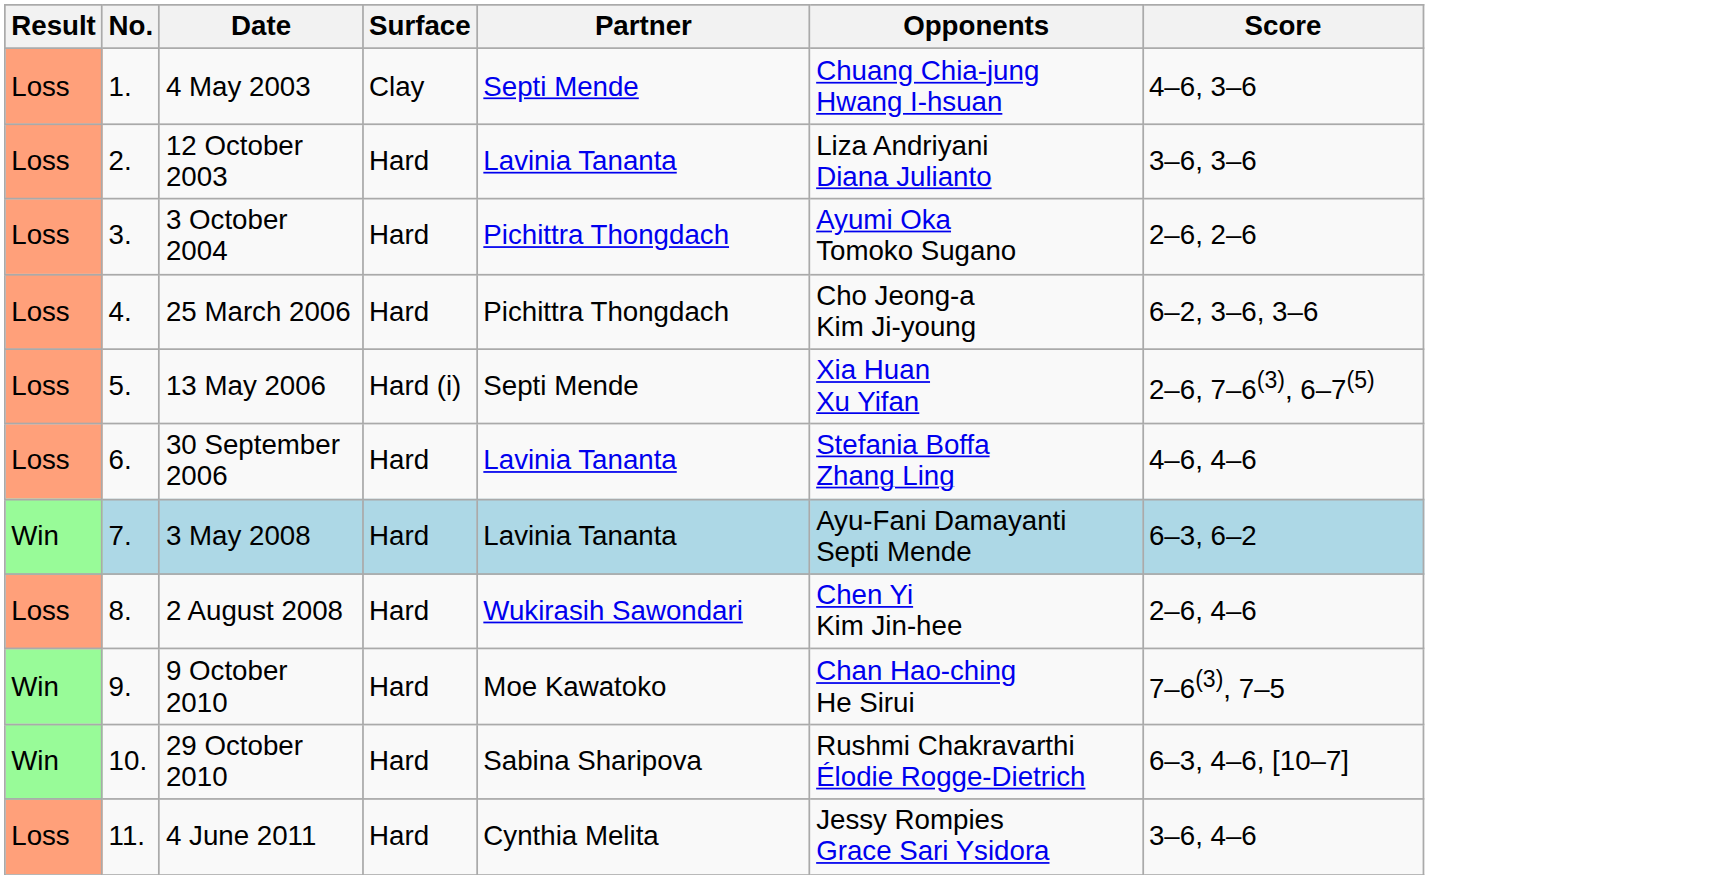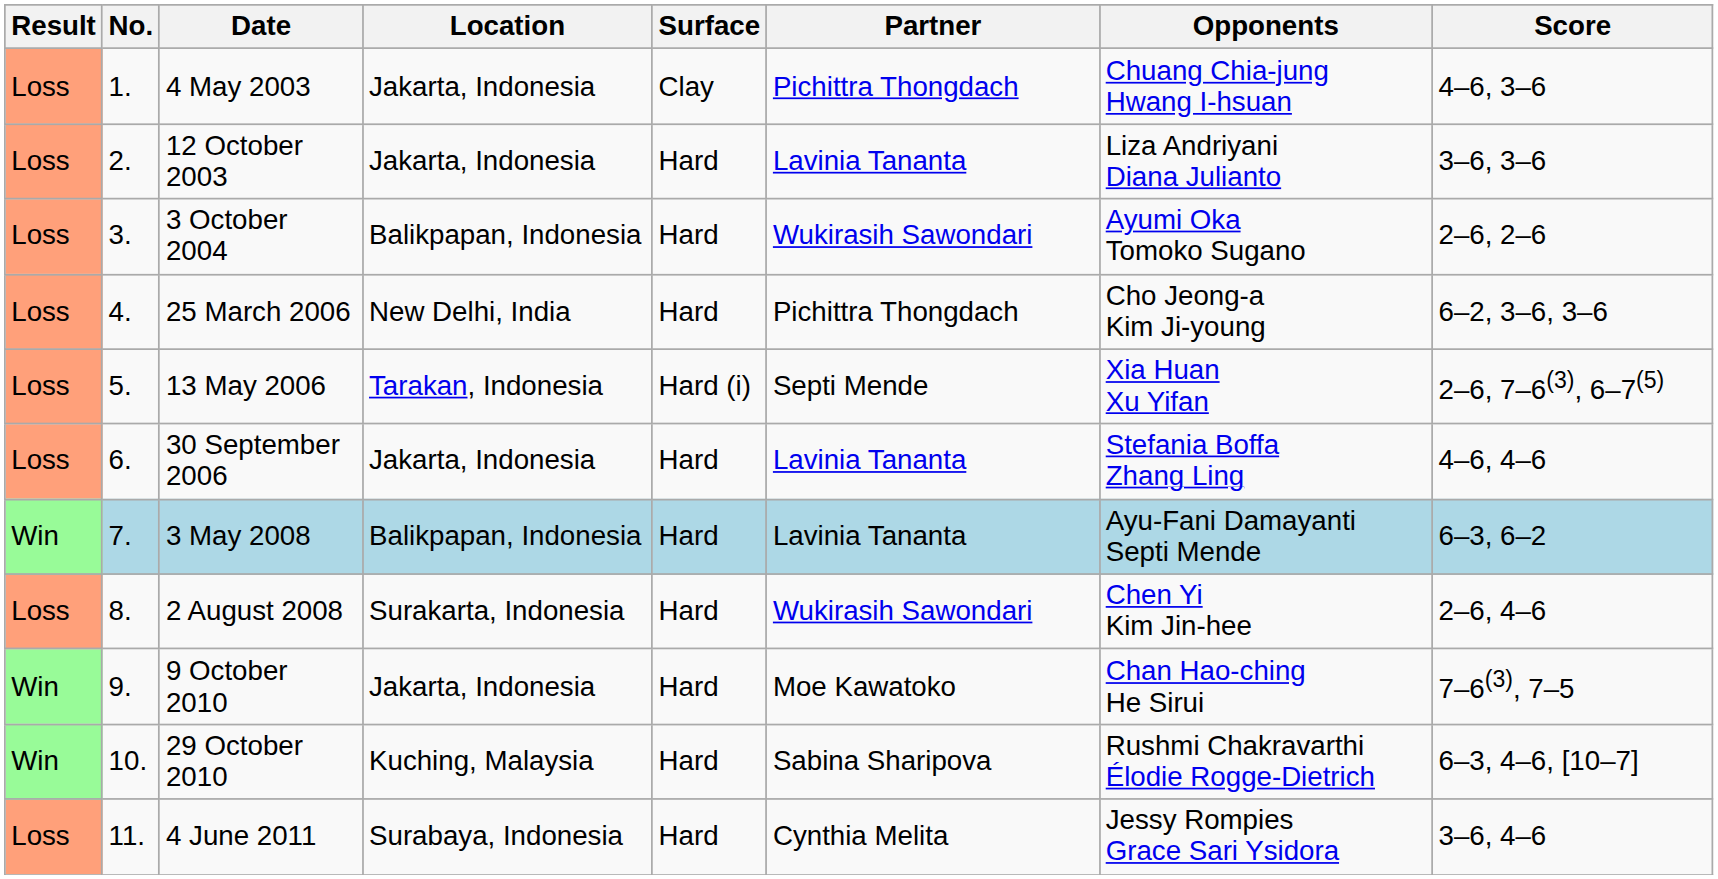+ column: Location | Jakarta, Indonesia | Jakarta, Indonesia | Balikpapan, Indonesia | New Delhi, India | Tarakan, Indonesia | Jakarta, Indonesia | Balikpapan, Indonesia | Surakarta, Indonesia | Jakarta, Indonesia | Kuching, Malaysia | Surabaya, Indonesia
4 May 2003 | Partner: Septi Mende -> Pichittra Thongdach
3 October 2004 | Partner: Pichittra Thongdach -> Wukirasih Sawondari
